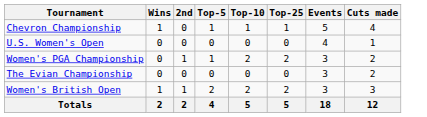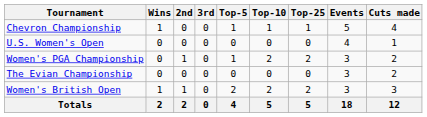+ column: 3rd | 0 | 0 | 0 | 0 | 0 | 0
